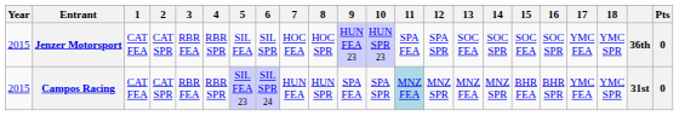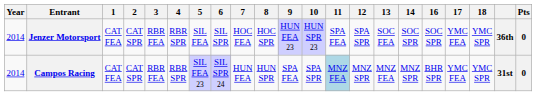- column: 15 | SOC FEA | BHR FEA
Jenzer Motorsport | Year: 2015 -> 2014
Campos Racing | Year: 2015 -> 2014
